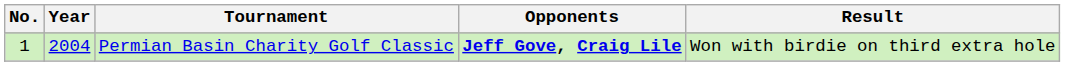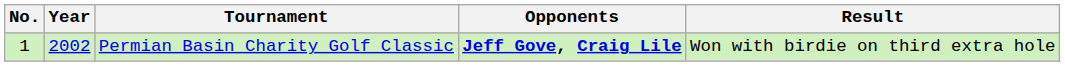Permian Basin Charity Golf Classic | Year: 2004 -> 2002
